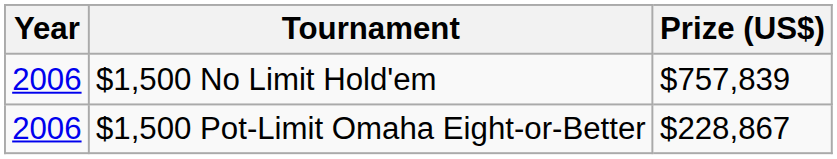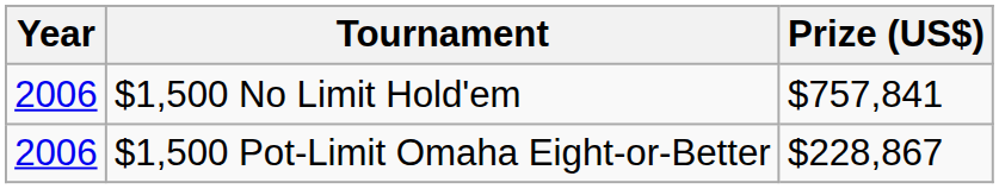$1,500 No Limit Hold'em | Prize (US$): $757,839 -> $757,841
